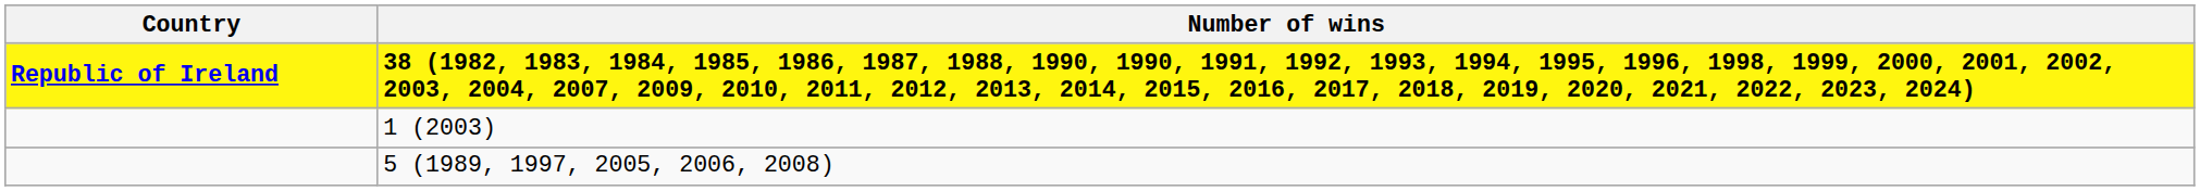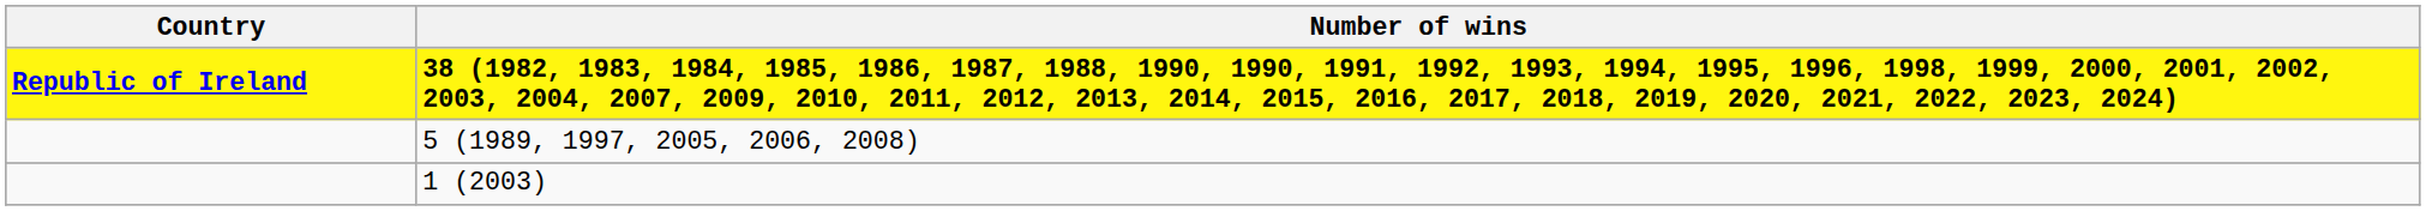rows swapped: 5 (1989, 1997, 2005, 2006, 2008) <-> 1 (2003)
